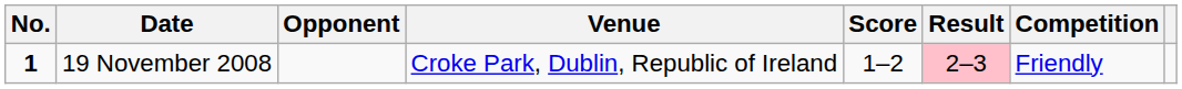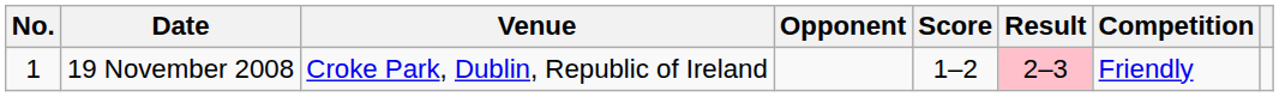columns swapped: Venue <-> Opponent
19 November 2008 | No.: bold -> normal
